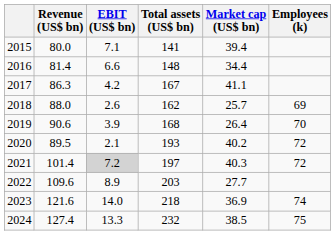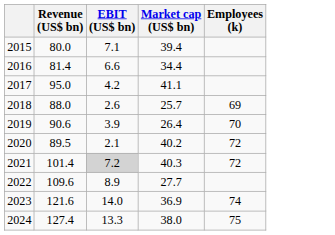- column: Total assets (US$ bn) | 141 | 148 | 167 | 162 | 168 | 193 | 197 | 203 | 218 | 232
2017 | Revenue (US$ bn): 86.3 -> 95.0
2024 | Market cap (US$ bn): 38.5 -> 38.0
